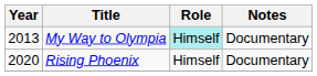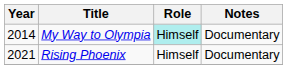My Way to Olympia | Year: 2013 -> 2014
Rising Phoenix | Year: 2020 -> 2021
